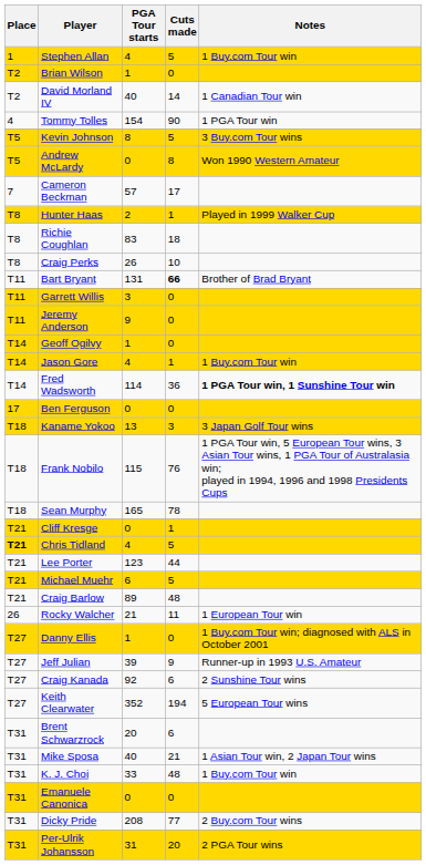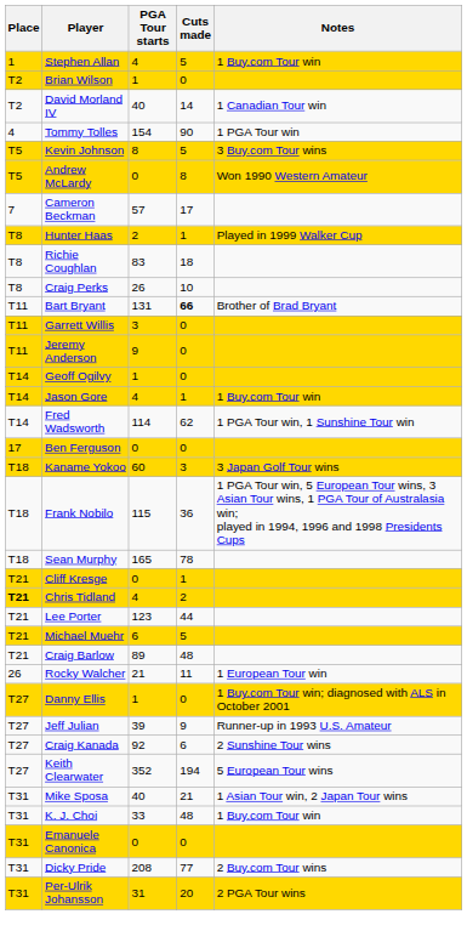Fred Wadsworth | Cuts made: 36 -> 62
Fred Wadsworth | Notes: bold -> normal
Kaname Yokoo | PGA Tour starts: 13 -> 60
Frank Nobilo | Cuts made: 76 -> 36
Chris Tidland | Cuts made: 5 -> 2
- row: T31 | Brent Schwarzrock | 20 | 6
